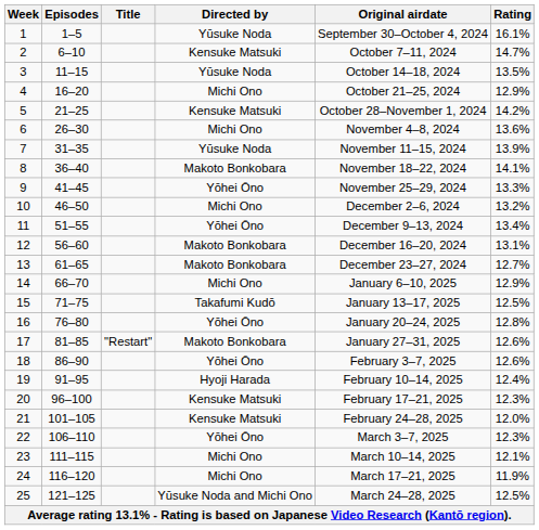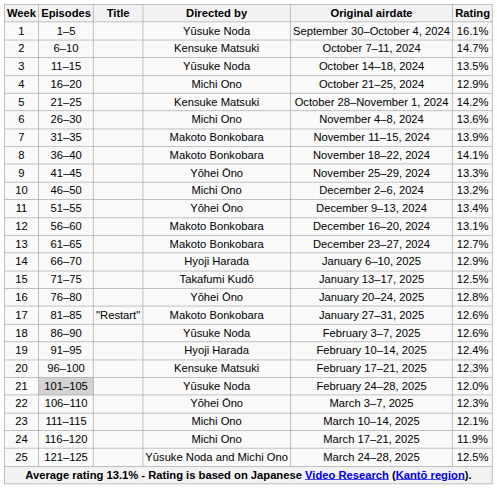7 | Directed by: Yūsuke Noda -> Makoto Bonkobara
14 | Directed by: Michi Ono -> Hyoji Harada
18 | Directed by: Yōhei Ōno -> Yūsuke Noda
21 | Episodes: no background -> lightgrey background
21 | Directed by: Kensuke Matsuki -> Yūsuke Noda
